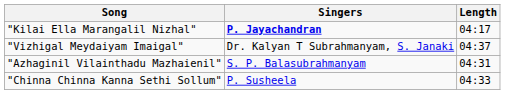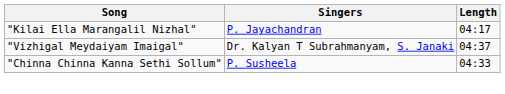"Kilai Ella Marangalil Nizhal" | Singers: bold -> normal
- row: "Azhaginil Vilainthadu Mazhaienil" | S. P. Balasubrahmanyam | 04:31
